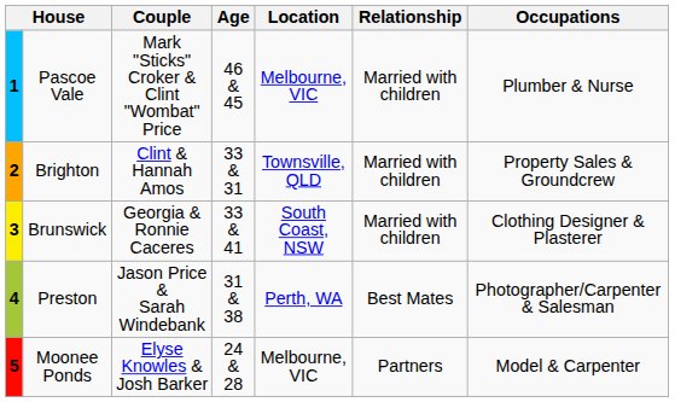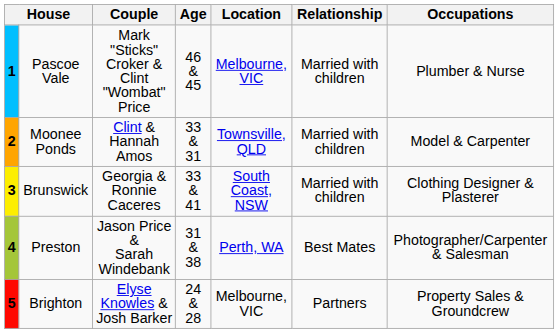2 | column 2: Brighton -> Moonee Ponds
2 | Occupations: Property Sales & Groundcrew -> Model & Carpenter
5 | column 2: Moonee Ponds -> Brighton
5 | Occupations: Model & Carpenter -> Property Sales & Groundcrew
